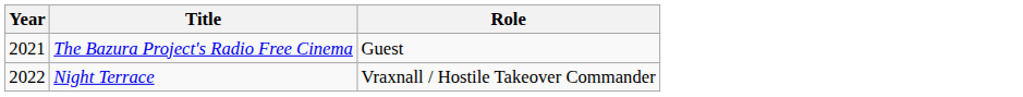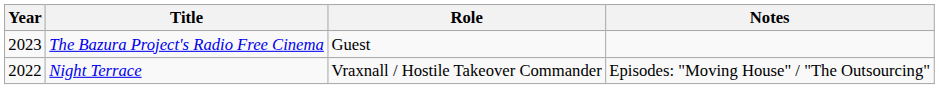+ column: Notes | Episodes: "Moving House" / "The Outsourcing"
The Bazura Project's Radio Free Cinema | Year: 2021 -> 2023
